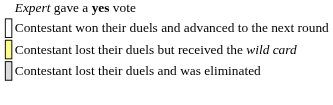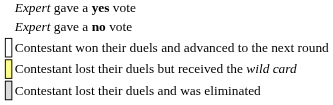+ row: Expert gave a no vote
